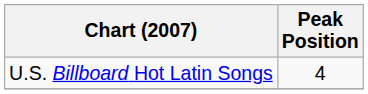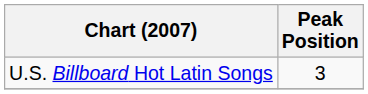U.S. Billboard Hot Latin Songs | Peak Position: 4 -> 3
